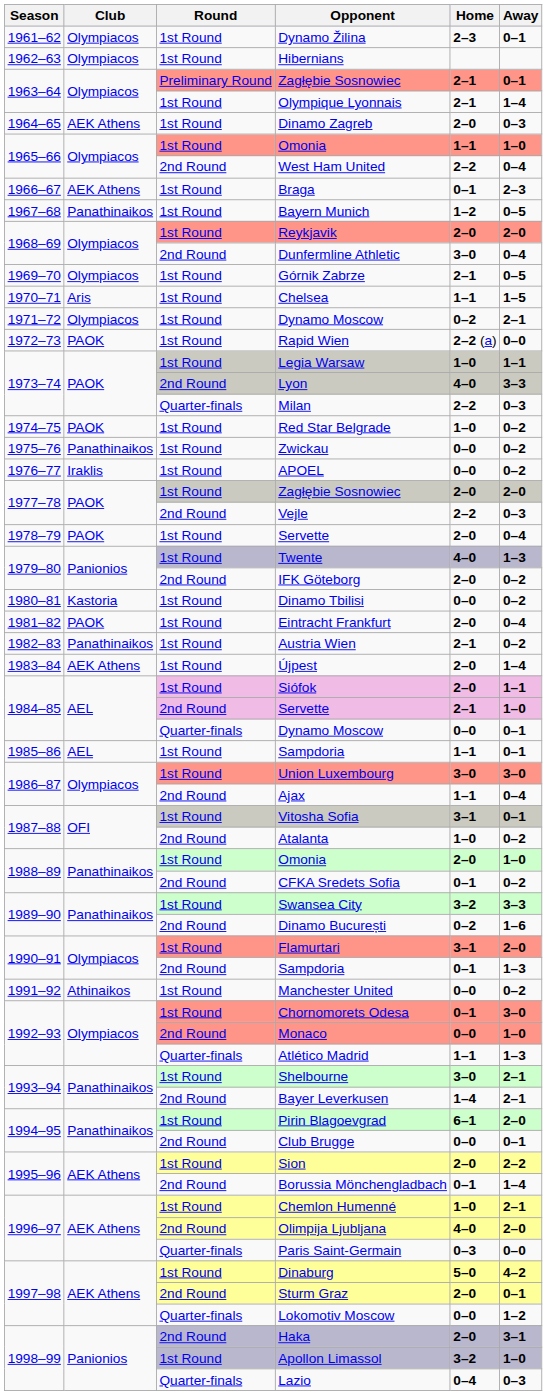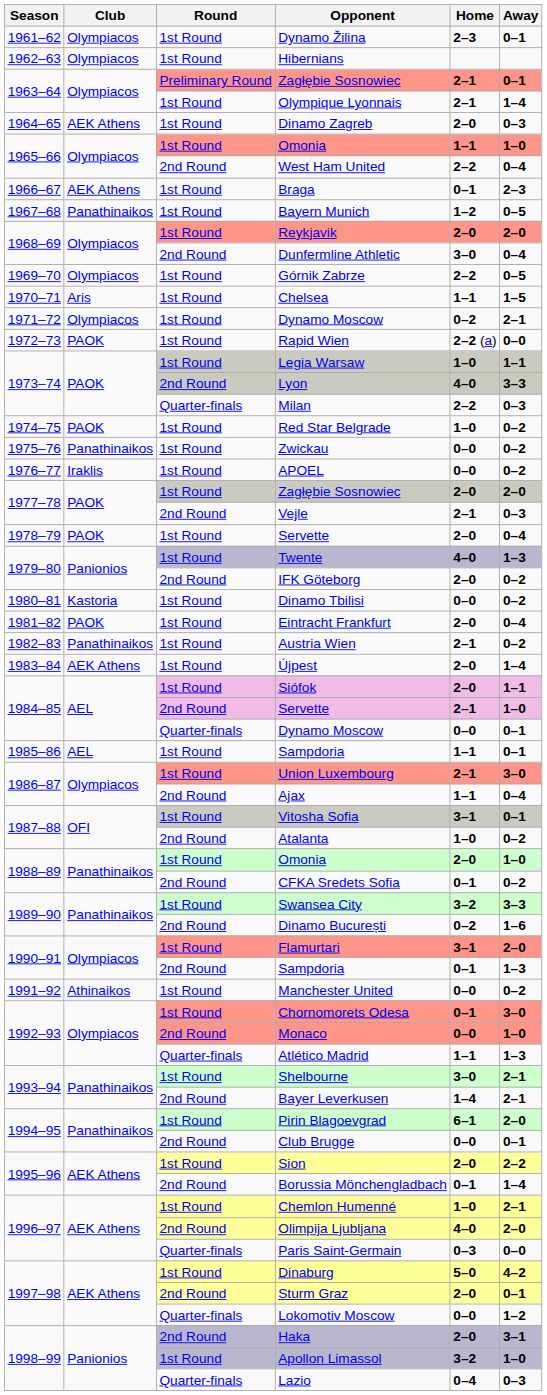Górnik Zabrze | Home: 2–1 -> 2–2
Vejle | Home: 2–2 -> 2–1
Union Luxembourg | Home: 3–0 -> 2–1
